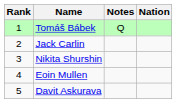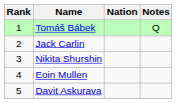columns swapped: Nation <-> Notes
